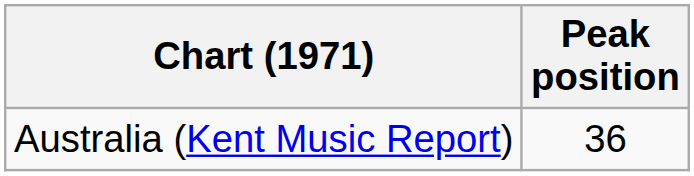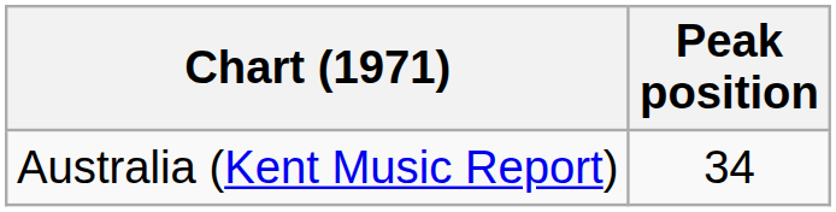Australia (Kent Music Report) | Peak position: 36 -> 34
